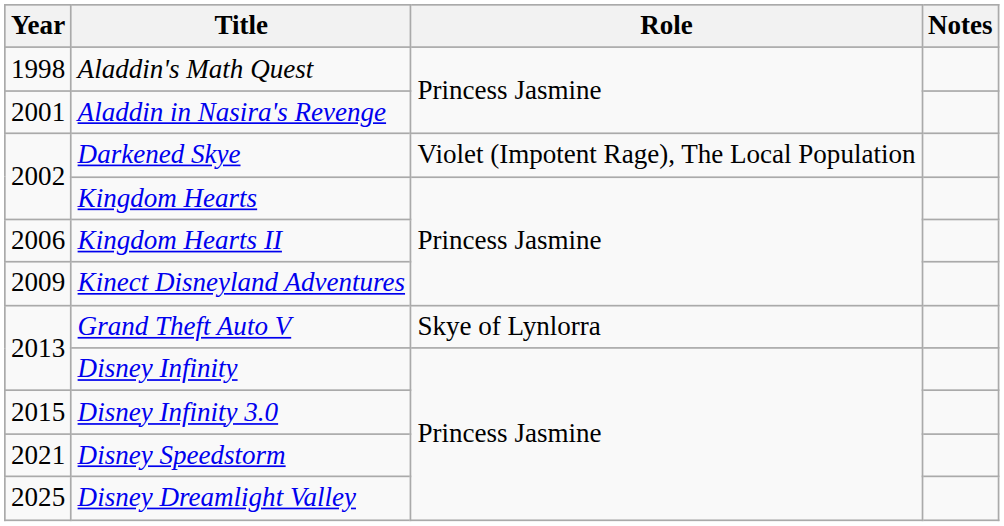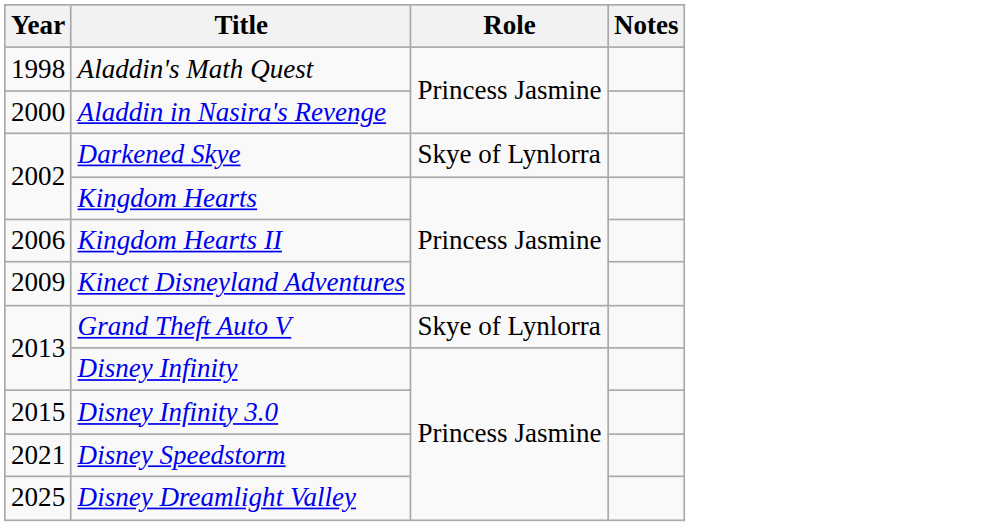Aladdin in Nasira's Revenge | Year: 2001 -> 2000
Darkened Skye | Role: Violet (Impotent Rage), The Local Population -> Skye of Lynlorra
